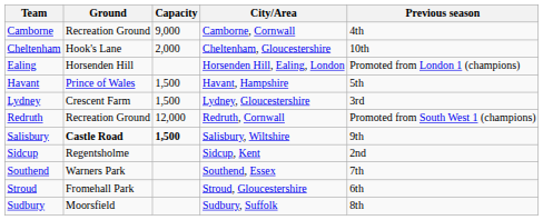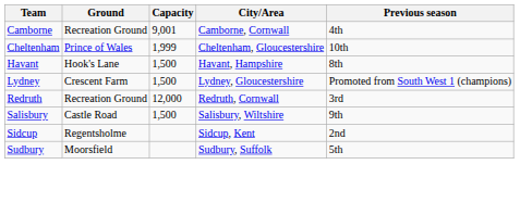Camborne | Capacity: 9,000 -> 9,001
Cheltenham | Ground: Hook's Lane -> Prince of Wales
Cheltenham | Capacity: 2,000 -> 1,999
- row: Ealing | Horsenden Hill | Horsenden Hill, Ealing, London | Promoted from London 1 (champions)
Havant | Ground: Prince of Wales -> Hook's Lane
Havant | Previous season: 5th -> 8th
Lydney | Previous season: 3rd -> Promoted from South West 1 (champions)
Redruth | Previous season: Promoted from South West 1 (champions) -> 3rd
Salisbury | Ground: bold -> normal
Salisbury | Capacity: bold -> normal
- row: Southend | Warners Park | Southend, Essex | 7th
- row: Stroud | Fromehall Park | Stroud, Gloucestershire | 6th
Sudbury | Previous season: 8th -> 5th
